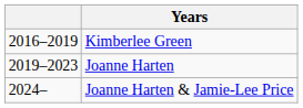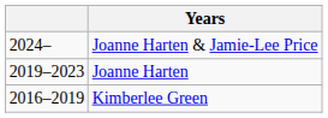rows swapped: Kimberlee Green <-> Joanne Harten & Jamie-Lee Price
